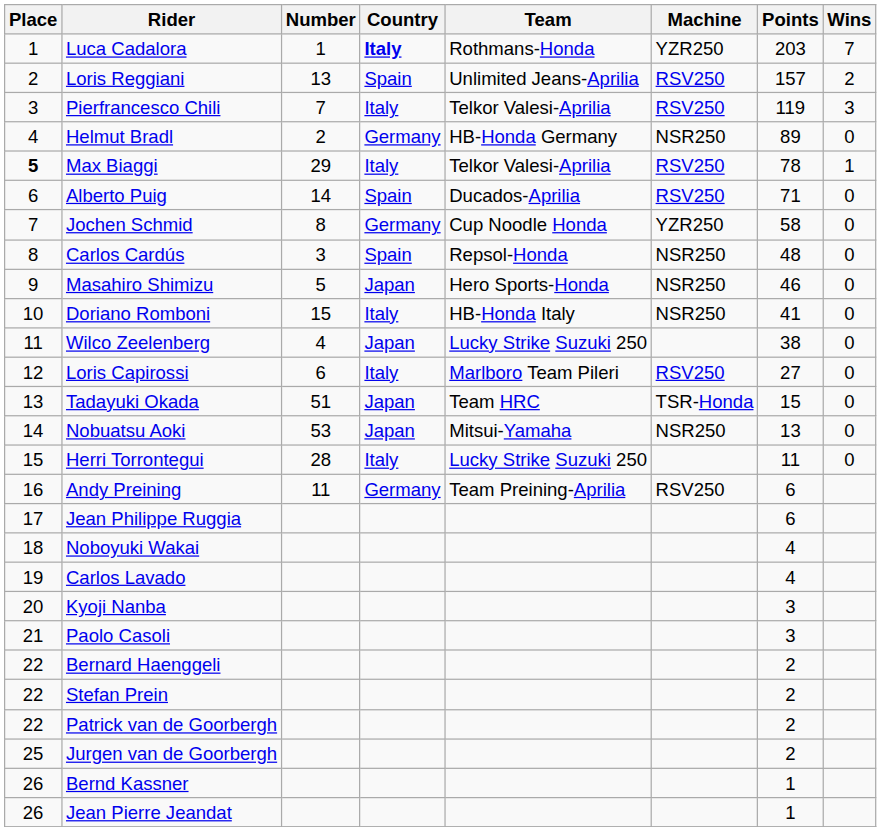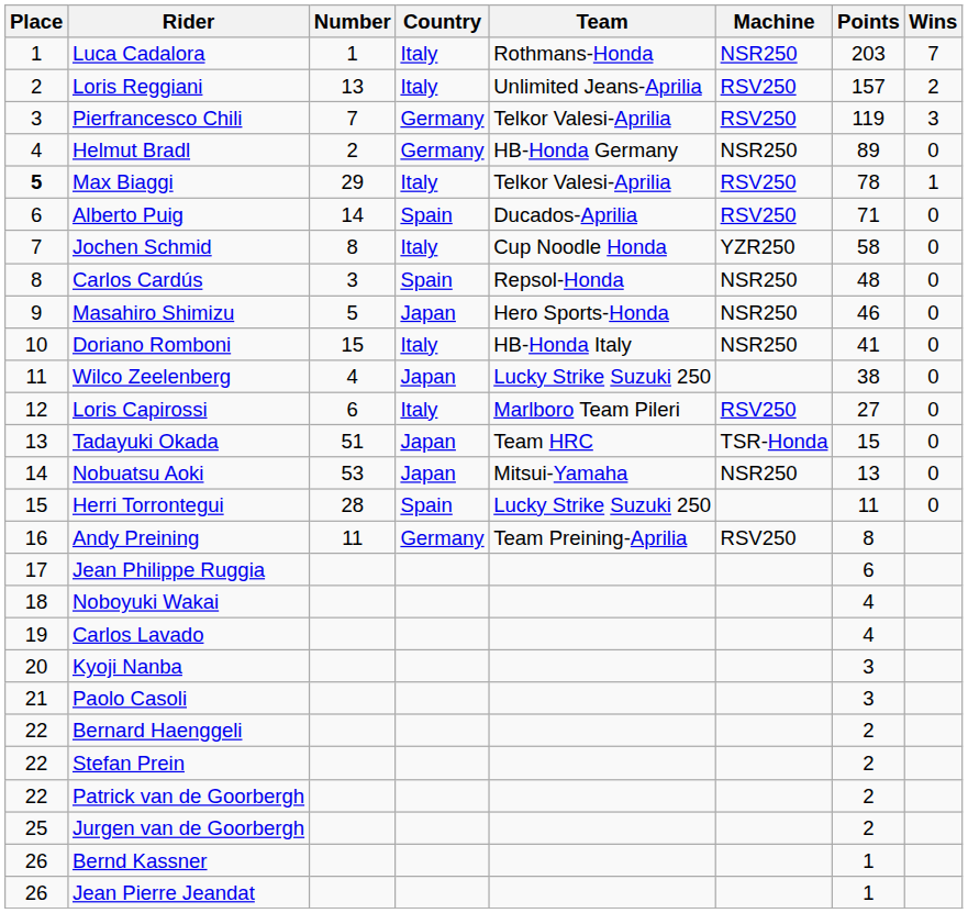Luca Cadalora | Country: bold -> normal
Luca Cadalora | Machine: YZR250 -> NSR250
Loris Reggiani | Country: Spain -> Italy
Pierfrancesco Chili | Country: Italy -> Germany
Jochen Schmid | Country: Germany -> Italy
Herri Torrontegui | Country: Italy -> Spain
Andy Preining | Points: 6 -> 8
